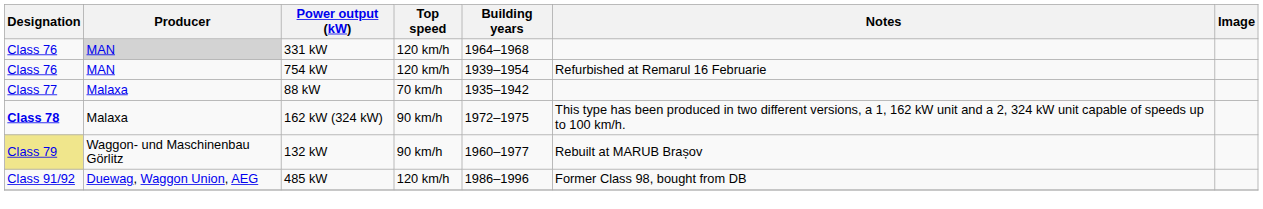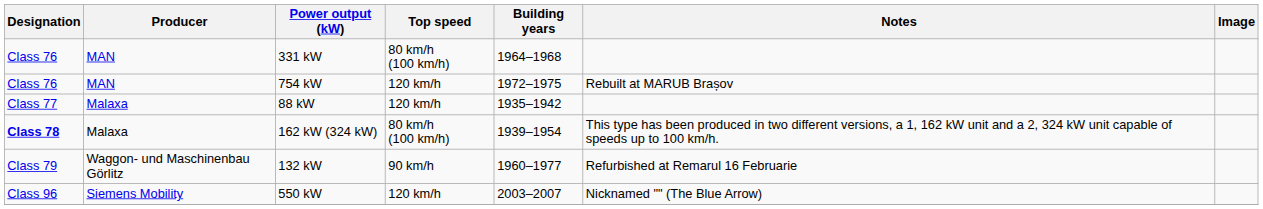331 kW | Producer: lightgrey background -> no background
331 kW | Top speed: 120 km/h -> 80 km/h (100 km/h)
754 kW | Building years: 1939–1954 -> 1972–1975
754 kW | Notes: Refurbished at Remarul 16 Februarie -> Rebuilt at MARUB Brașov
88 kW | Top speed: 70 km/h -> 120 km/h
162 kW (324 kW) | Top speed: 90 km/h -> 80 km/h (100 km/h)
162 kW (324 kW) | Building years: 1972–1975 -> 1939–1954
132 kW | Designation: khaki background -> no background
132 kW | Notes: Rebuilt at MARUB Brașov -> Refurbished at Remarul 16 Februarie
- row: Class 91/92 | Duewag, Waggon Union, AEG | 485 kW | 120 km/h | 1986–1996 | Former Class 98, bought from DB
+ row: Class 96 | Siemens Mobility | 550 kW | 120 km/h | 2003–2007 | Nicknamed "" (The Blue Arrow)
